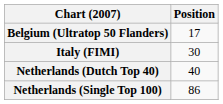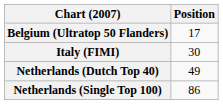Netherlands (Dutch Top 40) | Position: 40 -> 49
